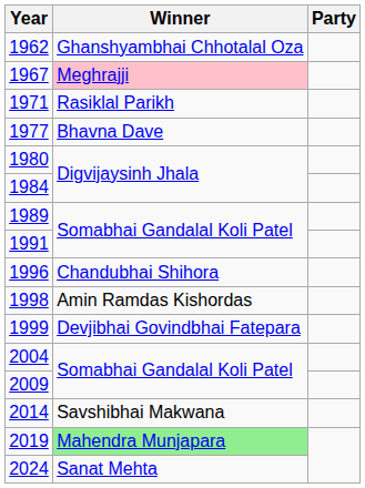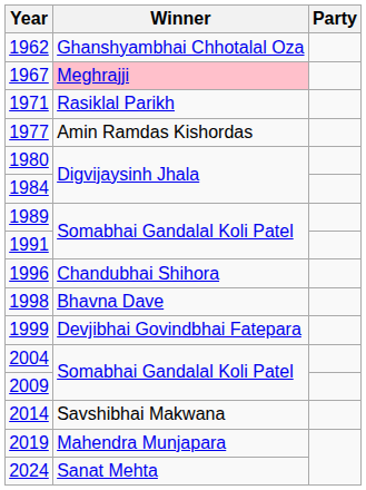1977 | Winner: Bhavna Dave -> Amin Ramdas Kishordas
1998 | Winner: Amin Ramdas Kishordas -> Bhavna Dave
2019 | Winner: lightgreen background -> no background
